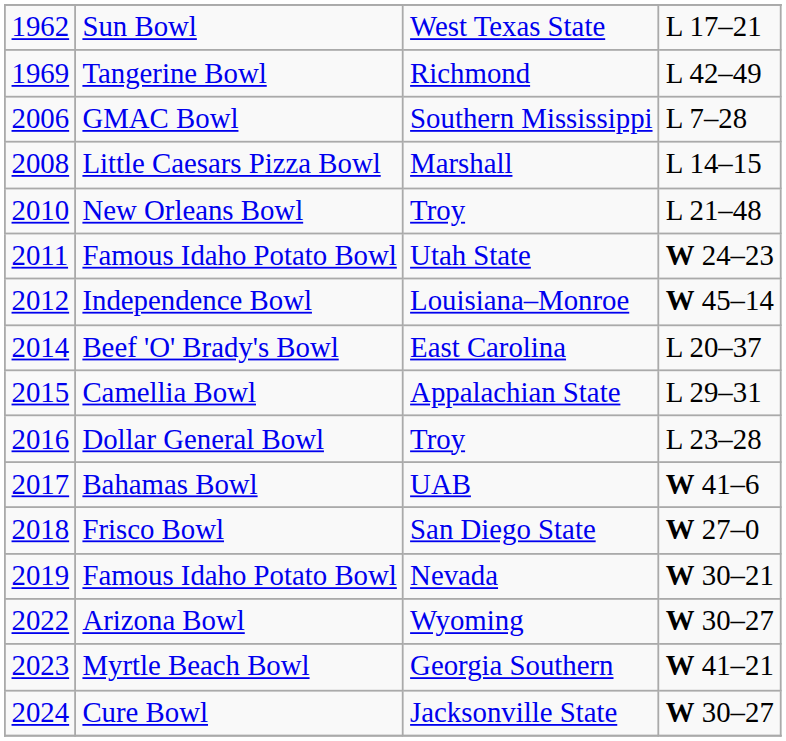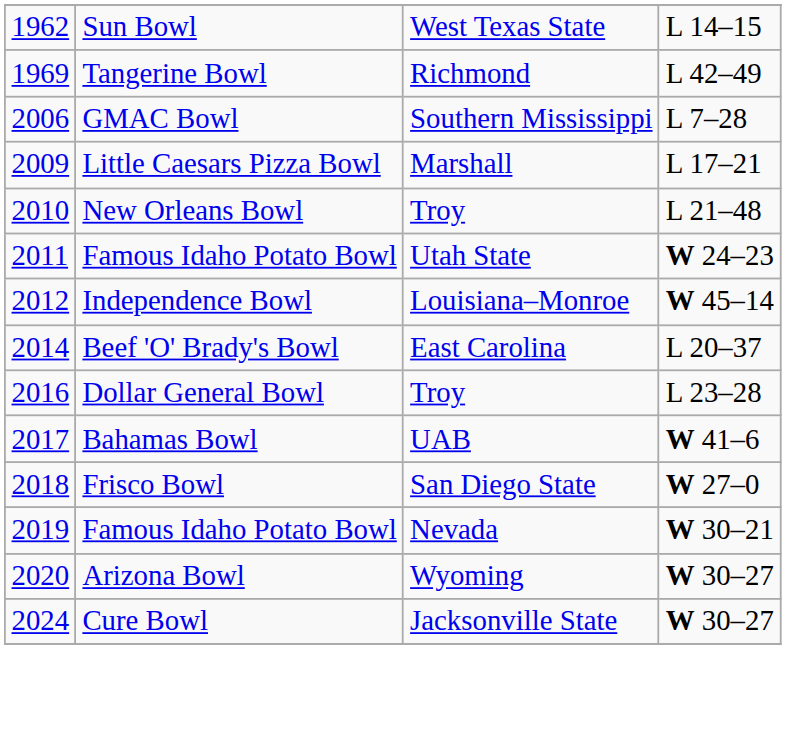Sun Bowl | column 4: L 17–21 -> L 14–15
Little Caesars Pizza Bowl | column 1: 2008 -> 2009
Little Caesars Pizza Bowl | column 4: L 14–15 -> L 17–21
- row: 2015 | Camellia Bowl | Appalachian State | L 29–31
Arizona Bowl | column 1: 2022 -> 2020
- row: 2023 | Myrtle Beach Bowl | Georgia Southern | W 41–21
